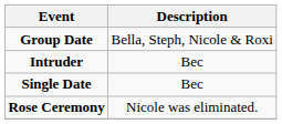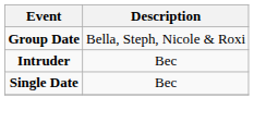- row: Rose Ceremony | Nicole was eliminated.
